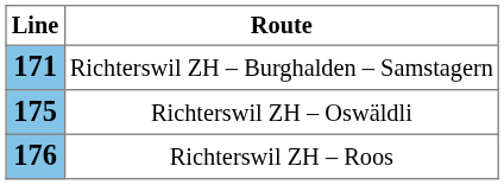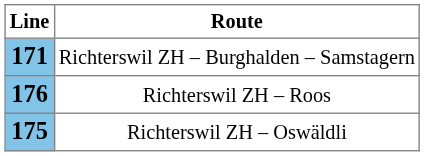rows swapped: Richterswil ZH – Oswäldli <-> Richterswil ZH – Roos
